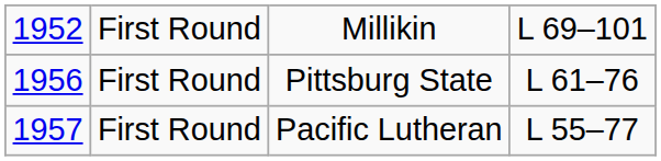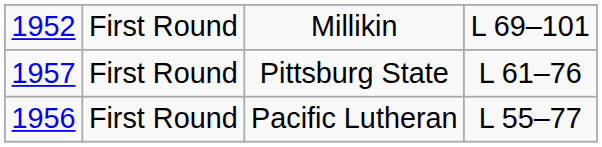Pittsburg State | column 1: 1956 -> 1957
Pacific Lutheran | column 1: 1957 -> 1956
